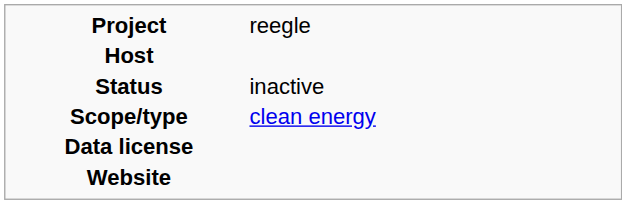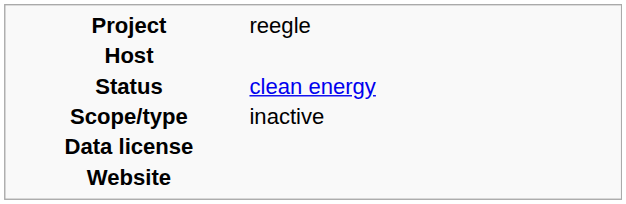Status | column 2: inactive -> clean energy
Scope/type | column 2: clean energy -> inactive
